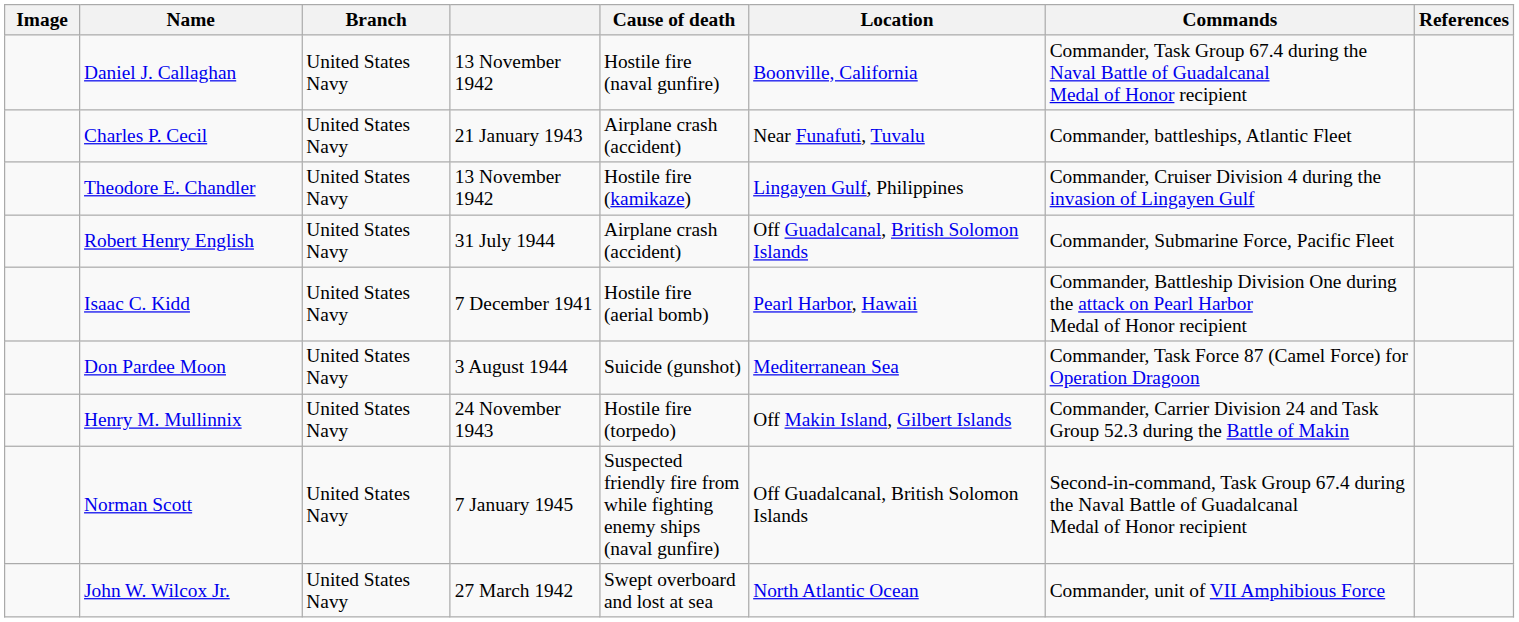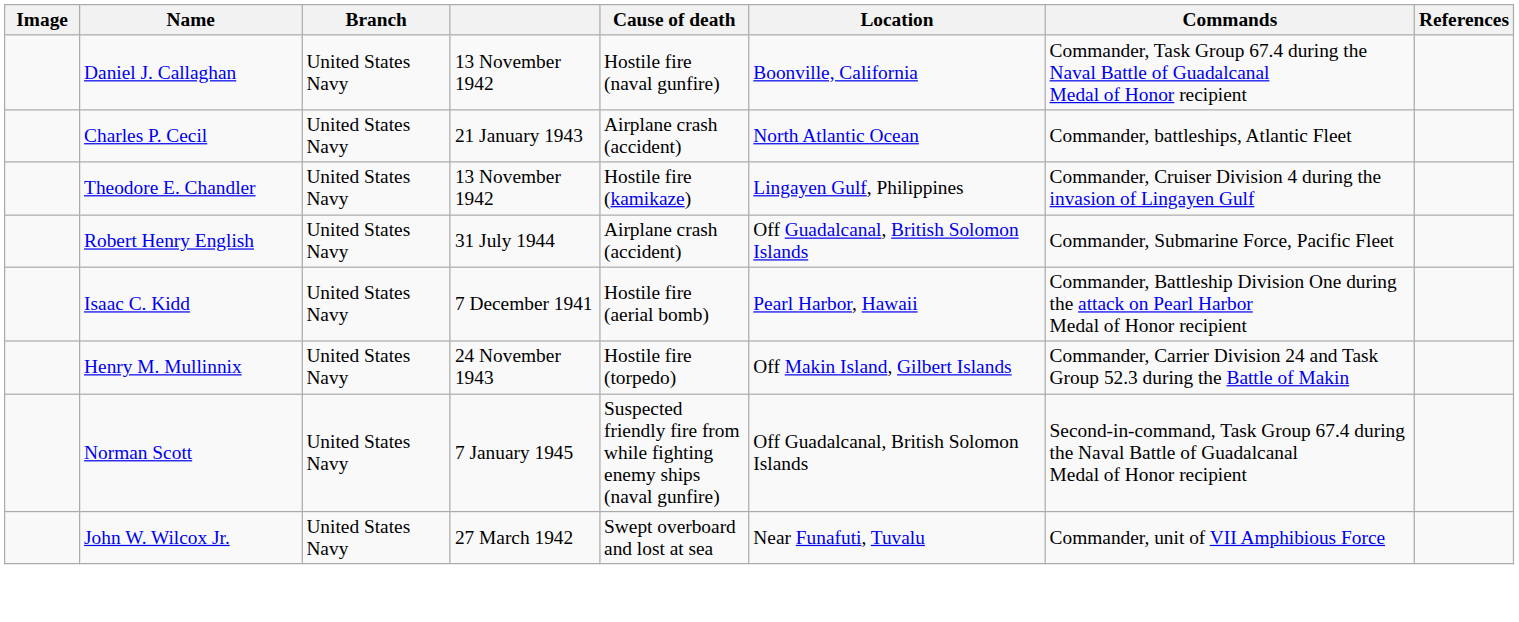Charles P. Cecil | Location: Near Funafuti, Tuvalu -> North Atlantic Ocean
- row: Don Pardee Moon | United States Navy | 3 August 1944 | Suicide (gunshot) | Mediterranean Sea | Commander, Task Force 87 (Camel Force) for Operation Dragoon
John W. Wilcox Jr. | Location: North Atlantic Ocean -> Near Funafuti, Tuvalu
